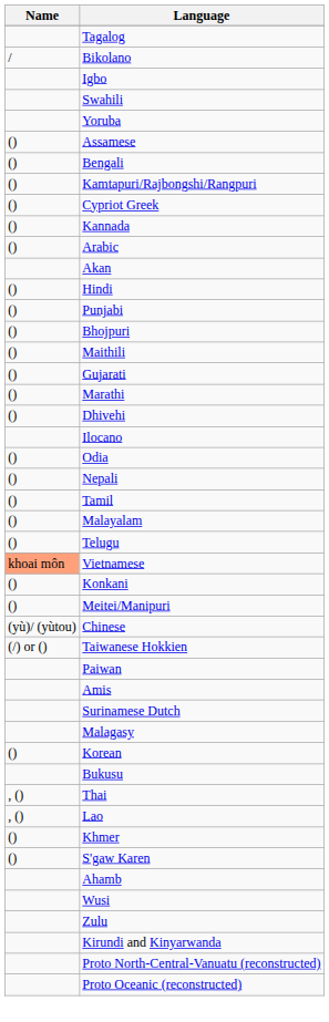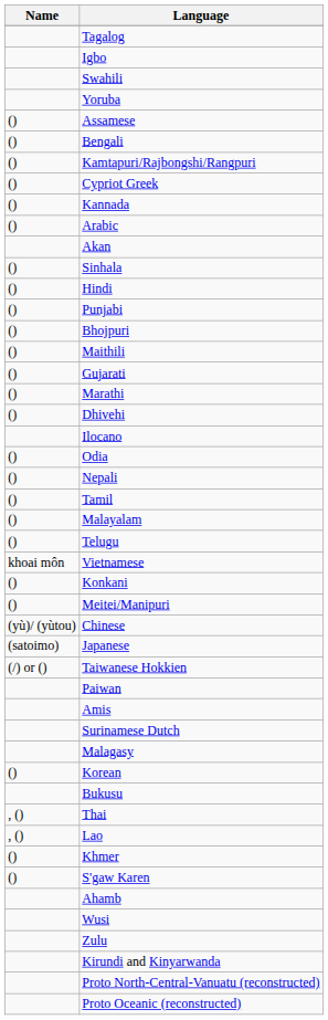- row: / | Bikolano
+ row: () | Sinhala
Vietnamese | Name: lightsalmon background -> no background
+ row: (satoimo) | Japanese
